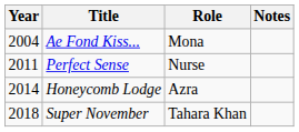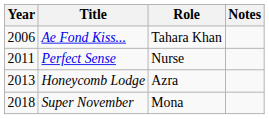Ae Fond Kiss... | Year: 2004 -> 2006
Ae Fond Kiss... | Role: Mona -> Tahara Khan
Honeycomb Lodge | Year: 2014 -> 2013
Super November | Role: Tahara Khan -> Mona
